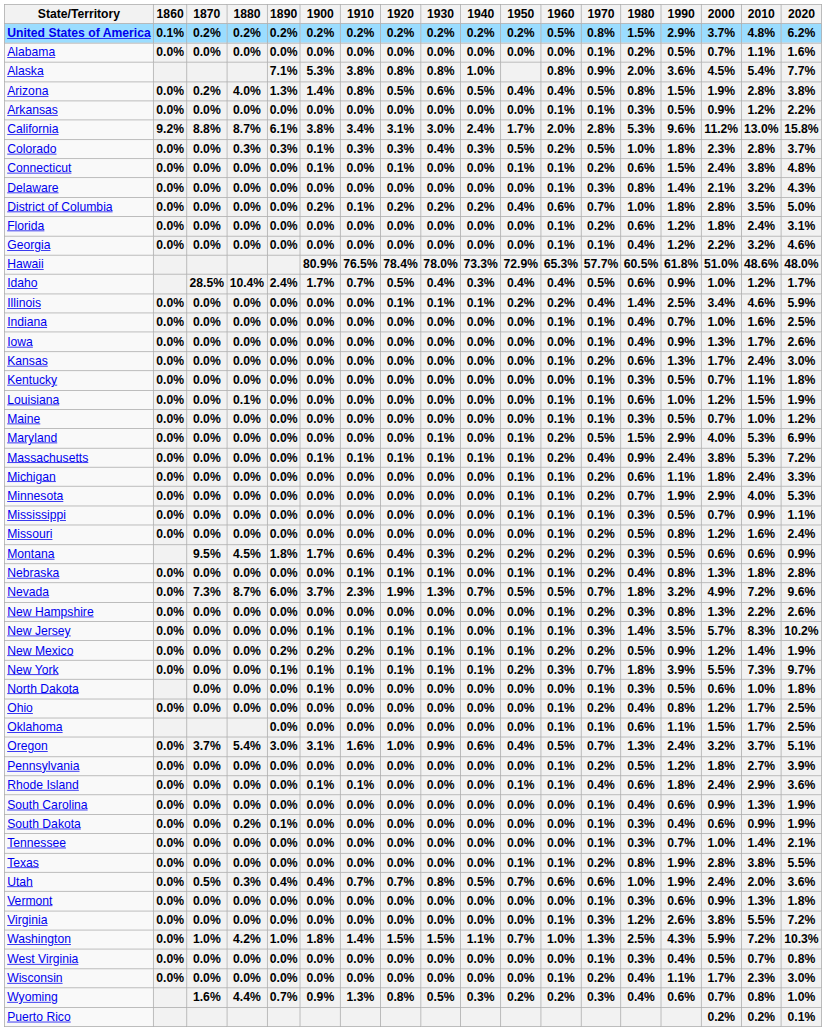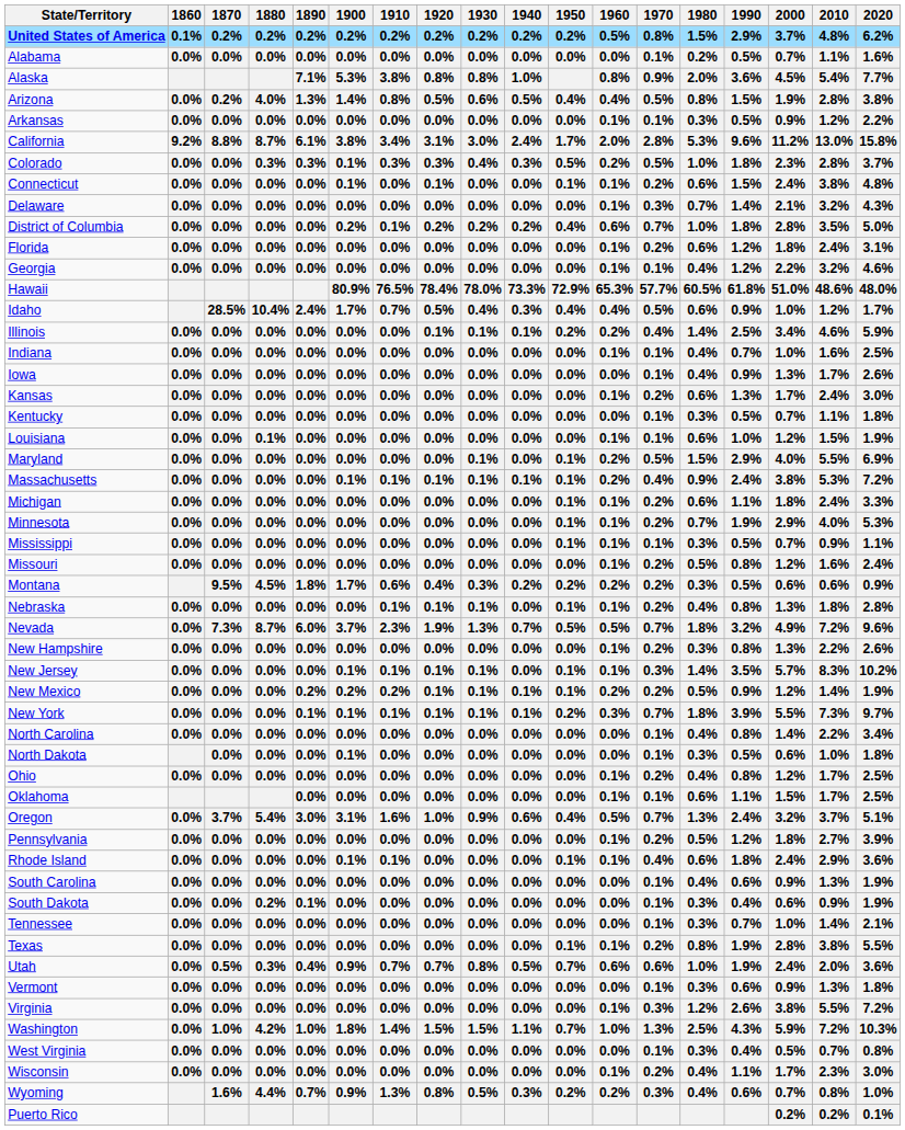Delaware | 1980: 0.8% -> 0.7%
- row: Maine | 0.0% | 0.0% | 0.0% | 0.0% | 0.0% | 0.0% | 0.0% | 0.0% | 0.0% | 0.0% | 0.1% | 0.1% | 0.3% | 0.5% | 0.7% | 1.0% | 1.2%
Maryland | 2010: 5.3% -> 5.5%
+ row: North Carolina | 0.0% | 0.0% | 0.0% | 0.0% | 0.0% | 0.0% | 0.0% | 0.0% | 0.0% | 0.0% | 0.0% | 0.1% | 0.4% | 0.8% | 1.4% | 2.2% | 3.4%
Utah | 1900: 0.4% -> 0.9%
